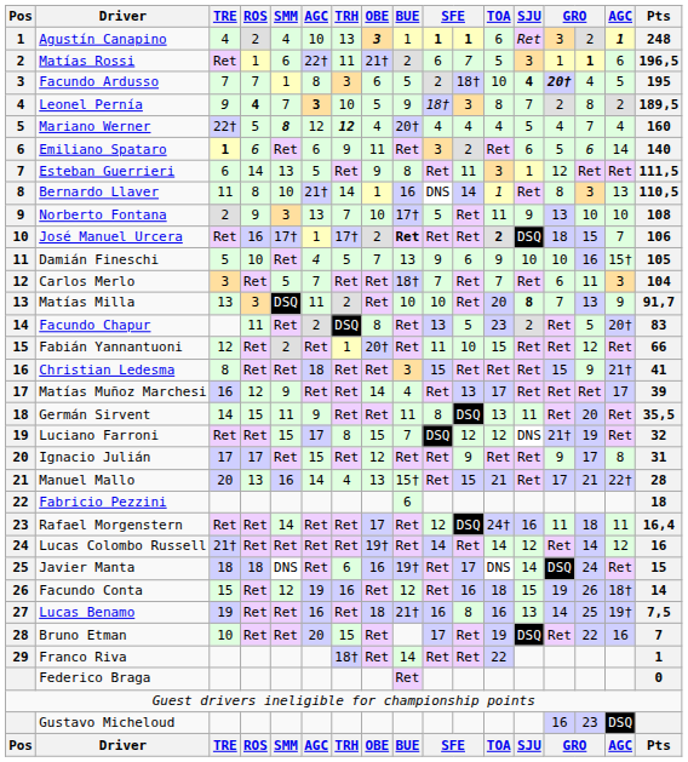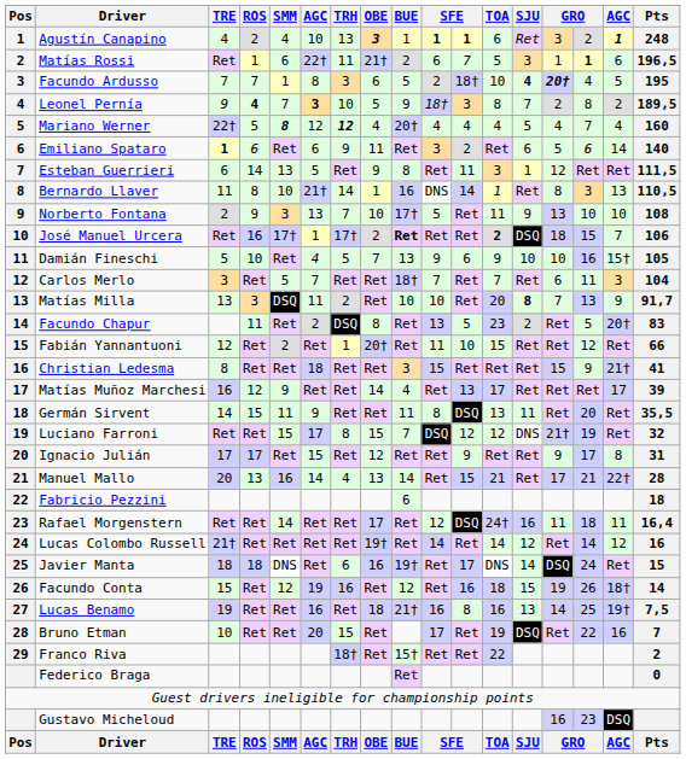Manuel Mallo | BUE: 15† -> 14
Franco Riva | BUE: 14 -> 15†
Franco Riva | Pts: 1 -> 2
